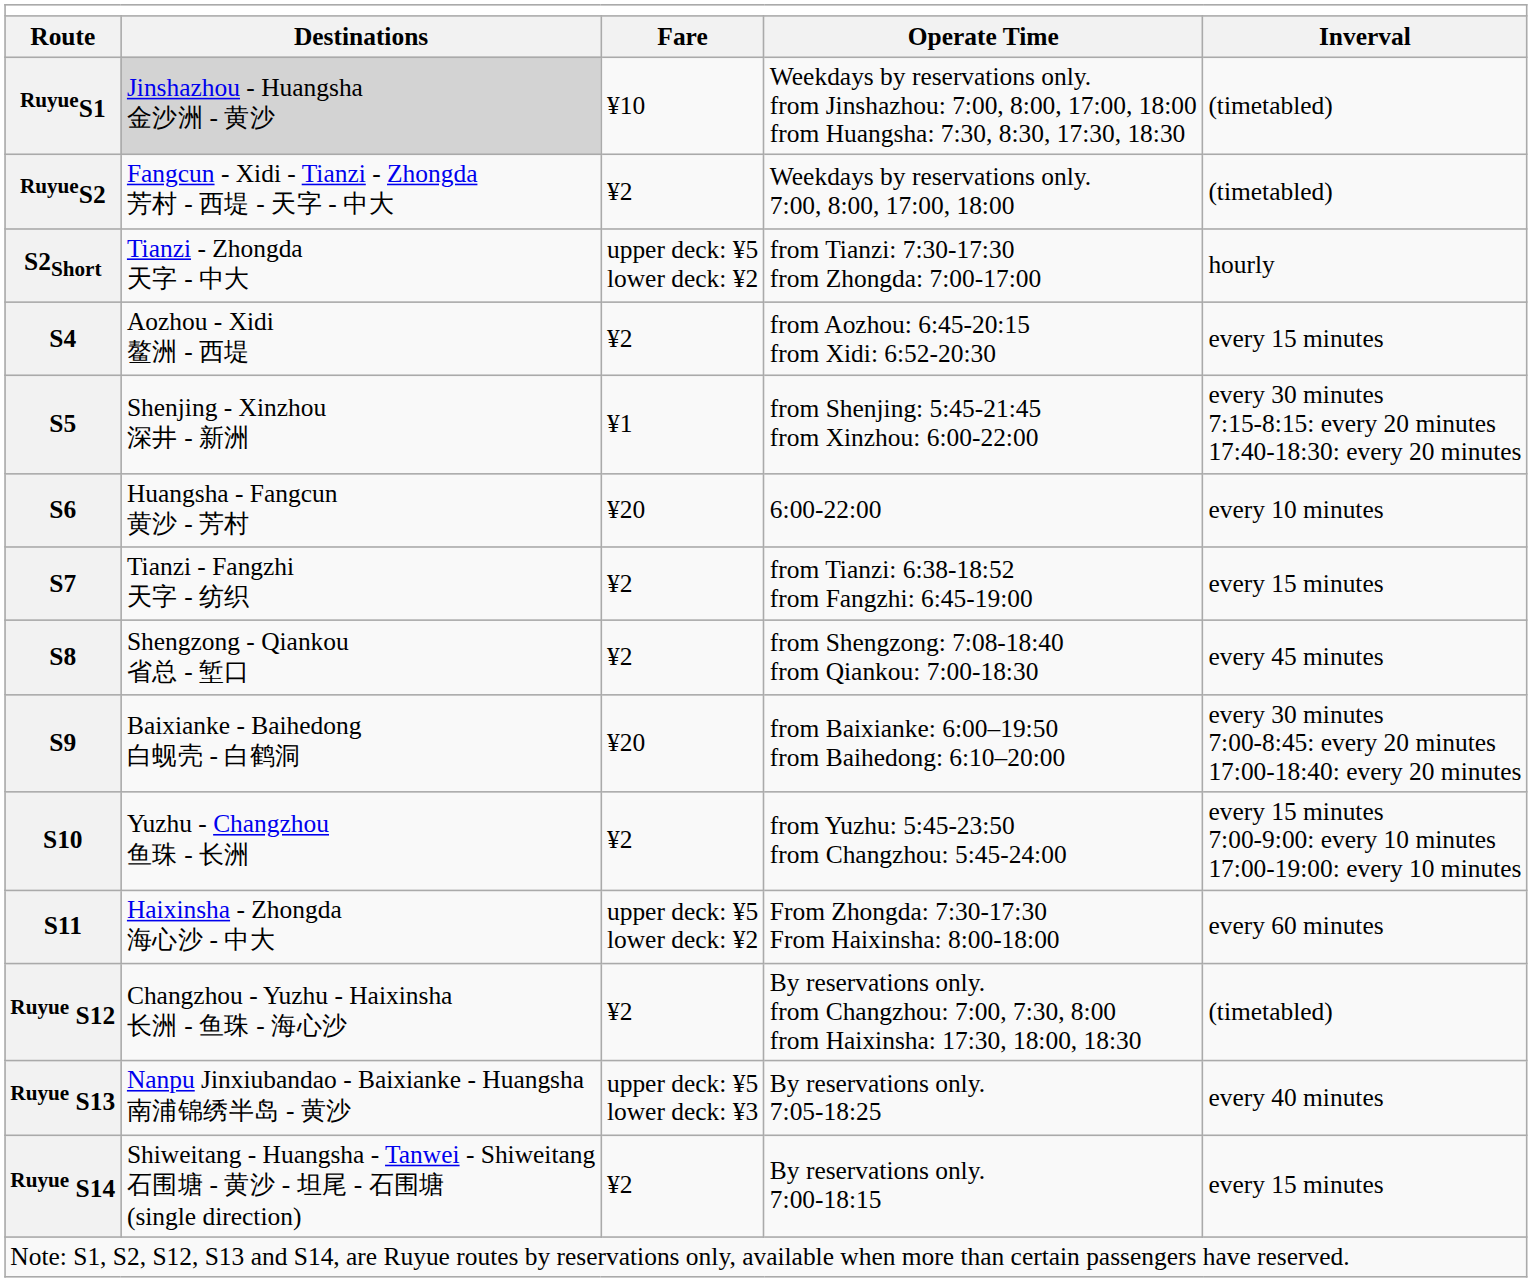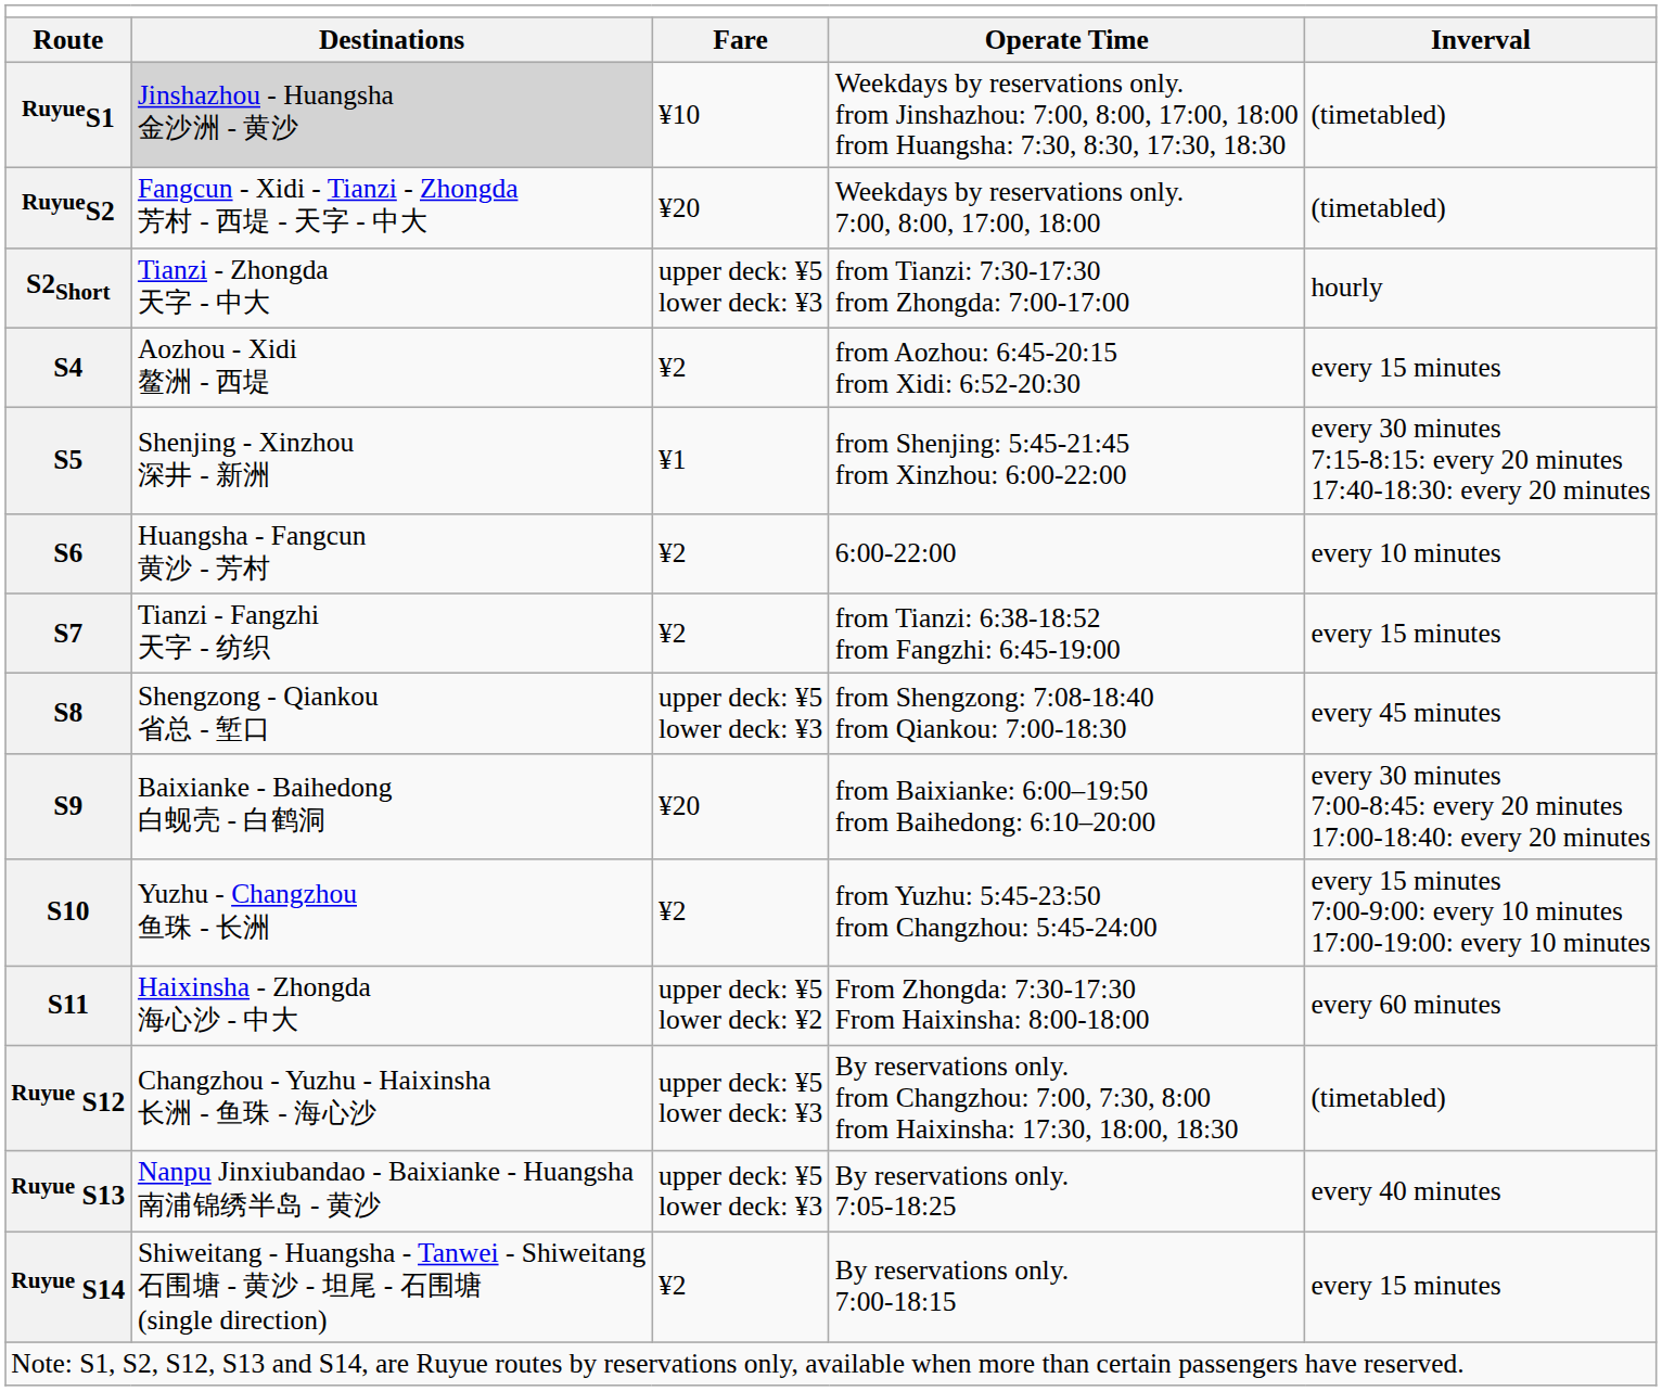RuyueS2 | column 3: ¥2 -> ¥20
S2Short | column 3: upper deck: ¥5 lower deck: ¥2 -> upper deck: ¥5 lower deck: ¥3
S6 | column 3: ¥20 -> ¥2
S8 | column 3: ¥2 -> upper deck: ¥5 lower deck: ¥3
Ruyue S12 | column 3: ¥2 -> upper deck: ¥5 lower deck: ¥3
